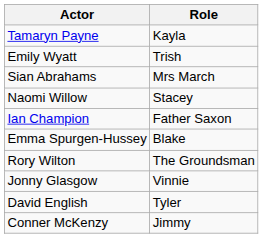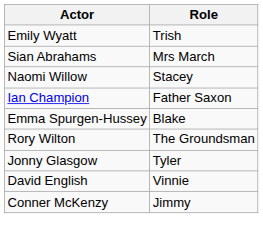- row: Tamaryn Payne | Kayla
Jonny Glasgow | Role: Vinnie -> Tyler
David English | Role: Tyler -> Vinnie
